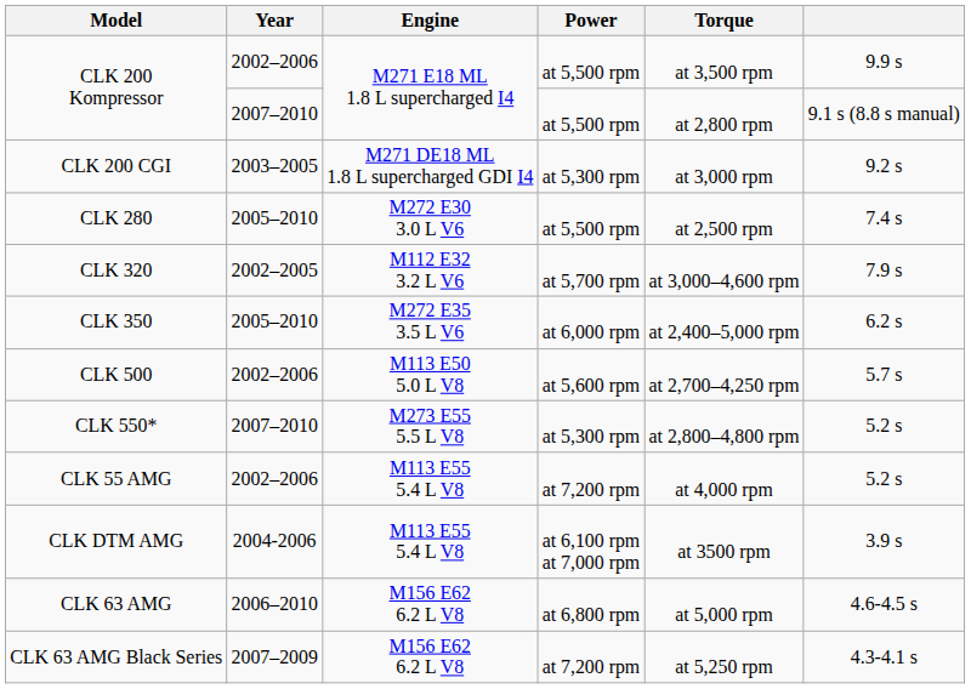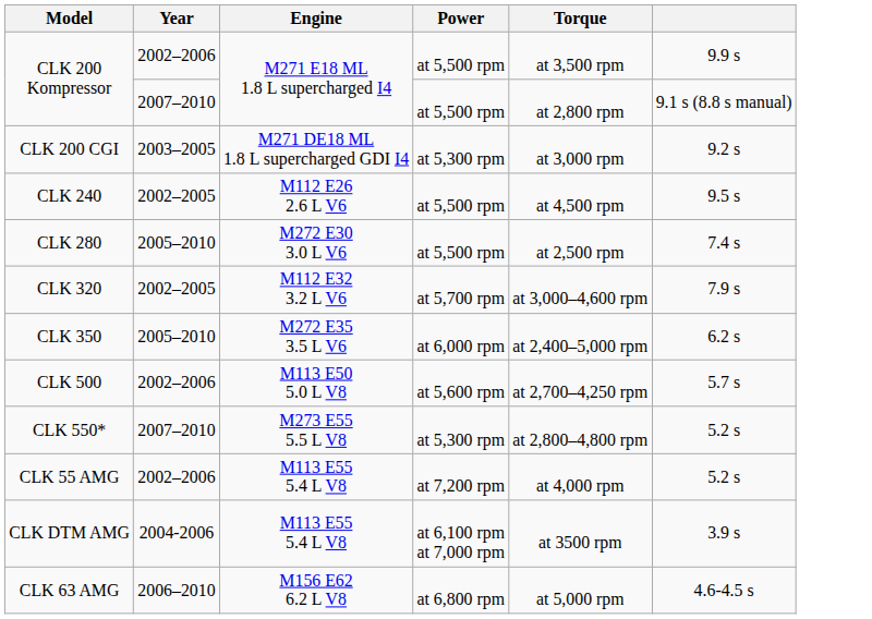+ row: CLK 240 | 2002–2005 | M112 E26 2.6 L V6 | at 5,500 rpm | at 4,500 rpm | 9.5 s
- row: CLK 63 AMG Black Series | 2007–2009 | M156 E62 6.2 L V8 | at 7,200 rpm | at 5,250 rpm | 4.3-4.1 s
